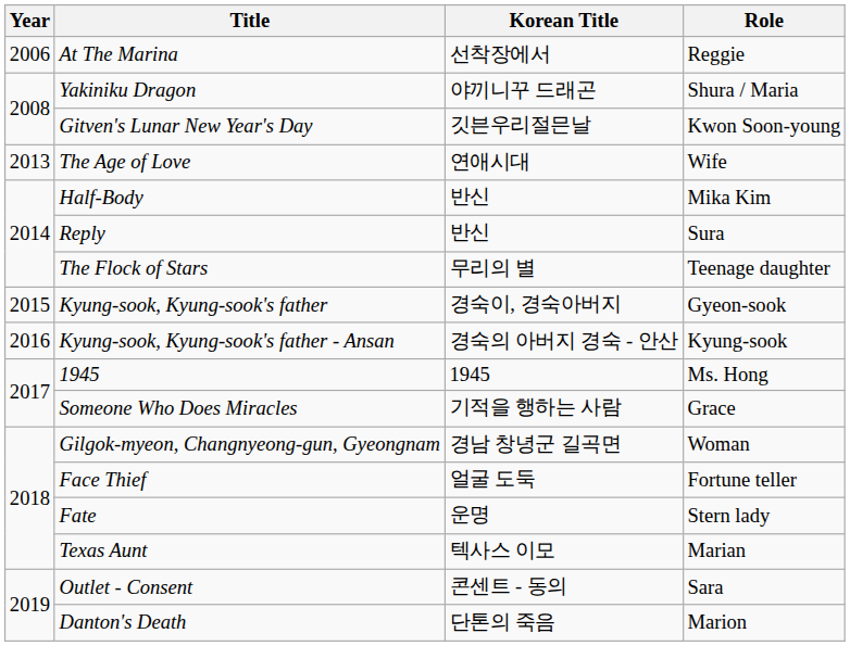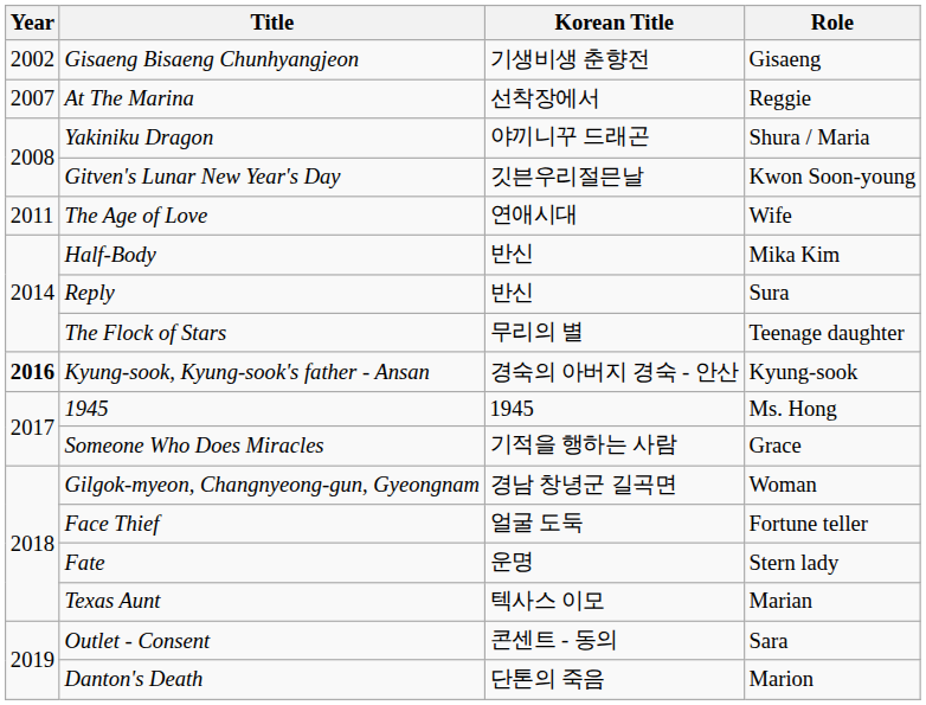+ row: 2002 | Gisaeng Bisaeng Chunhyangjeon | 기생비생 춘향전 | Gisaeng
At The Marina | Year: 2006 -> 2007
The Age of Love | Year: 2013 -> 2011
- row: 2015 | Kyung-sook, Kyung-sook's father | 경숙이, 경숙아버지 | Gyeon-sook
Kyung-sook, Kyung-sook's father - Ansan | Year: normal -> bold
